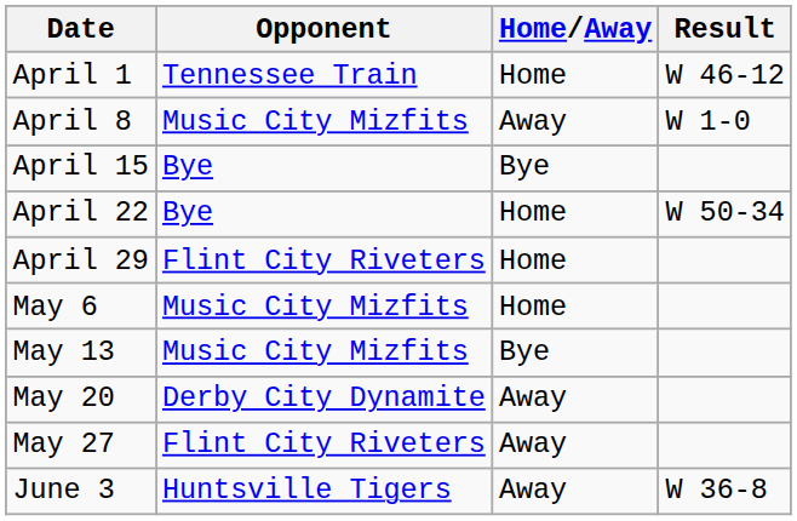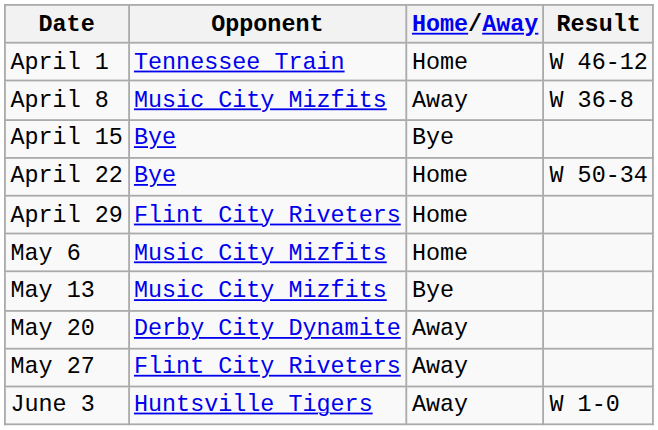April 8 | Result: W 1-0 -> W 36-8
June 3 | Result: W 36-8 -> W 1-0
